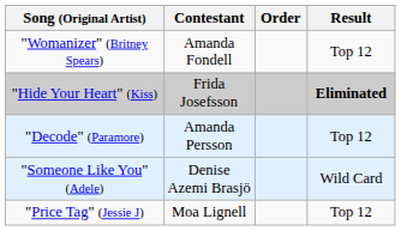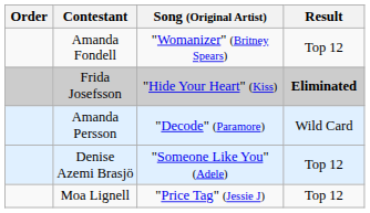columns swapped: Order <-> Song (Original Artist)
Amanda Persson | Result: Top 12 -> Wild Card
Denise Azemi Brasjö | Result: Wild Card -> Top 12
